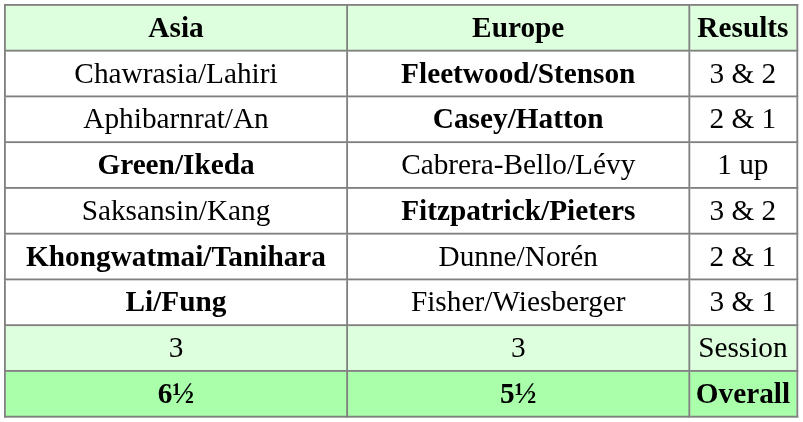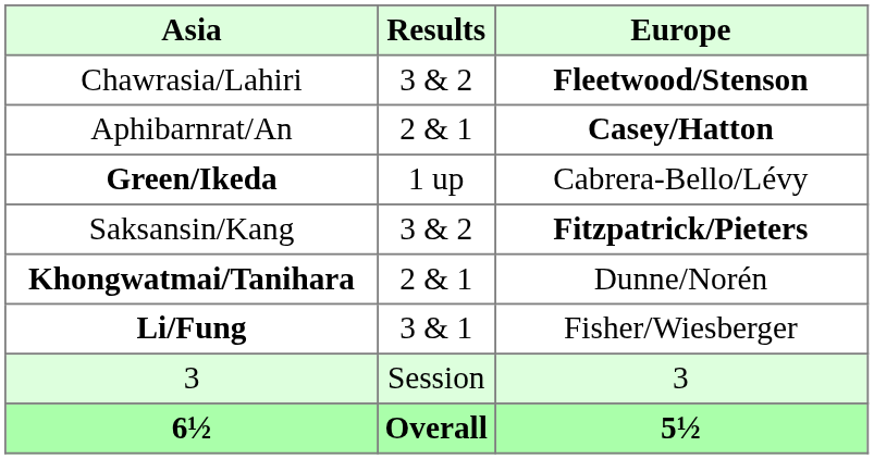columns swapped: Results <-> Europe
